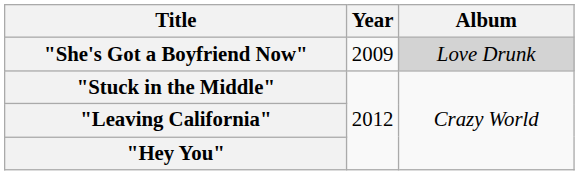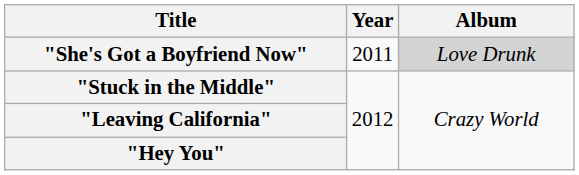"She's Got a Boyfriend Now" | Year: 2009 -> 2011
